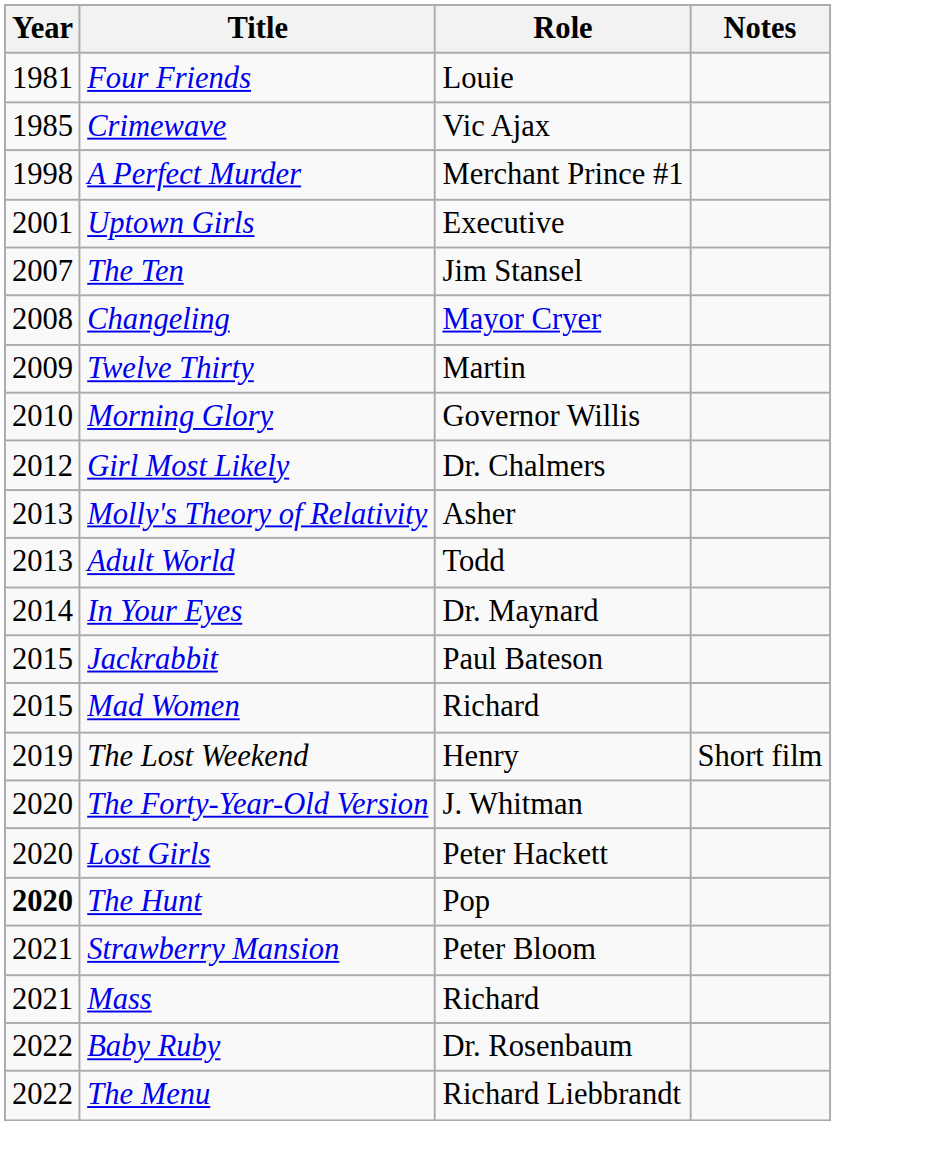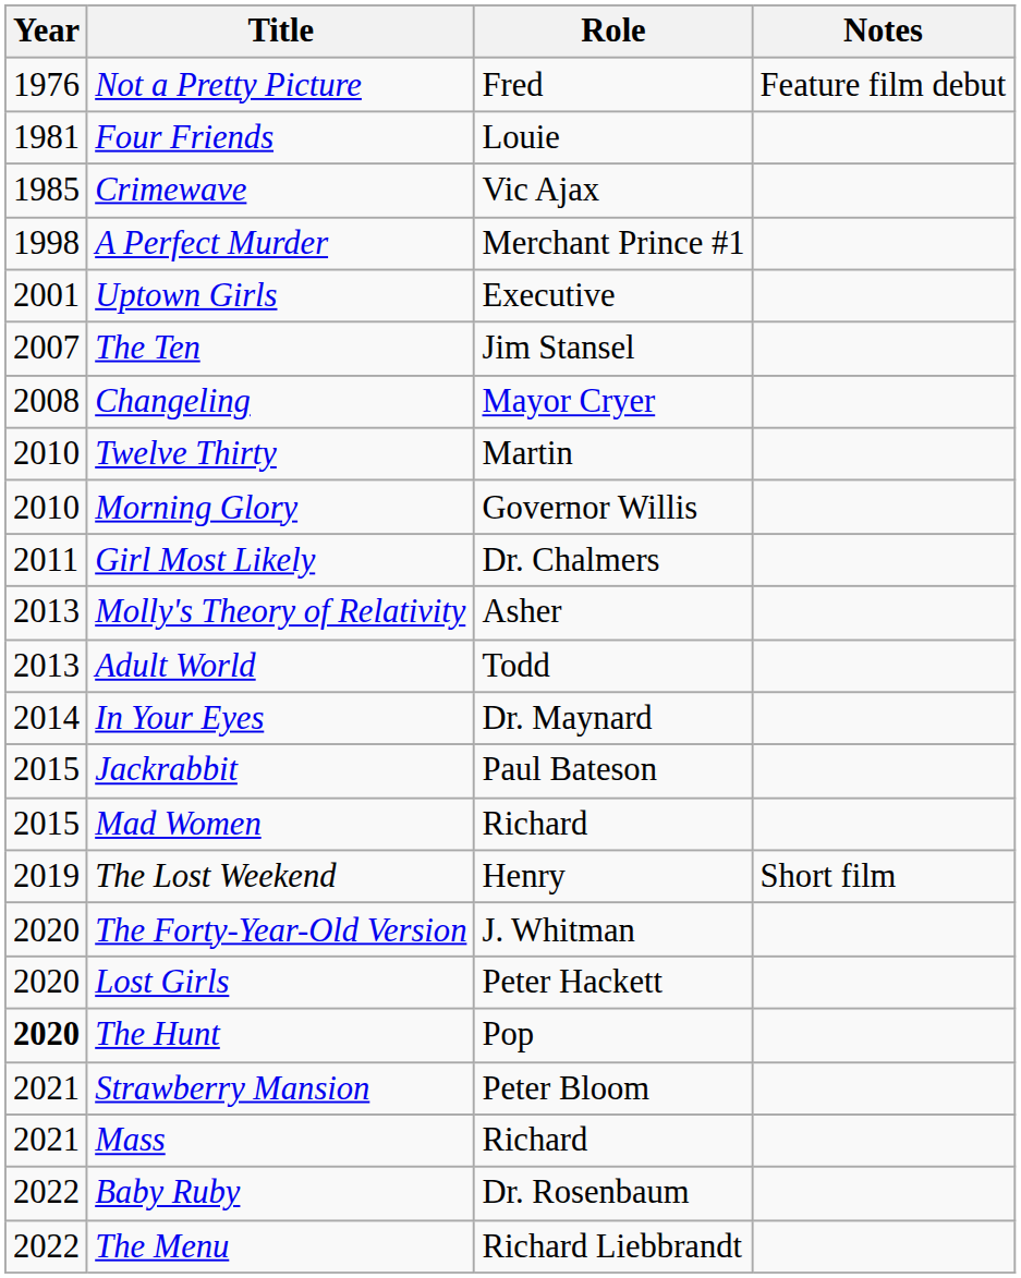+ row: 1976 | Not a Pretty Picture | Fred | Feature film debut
Twelve Thirty | Year: 2009 -> 2010
Girl Most Likely | Year: 2012 -> 2011
